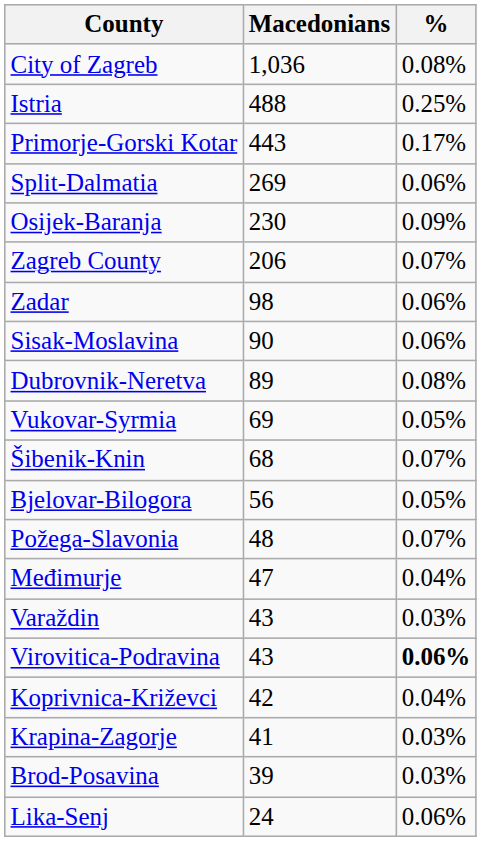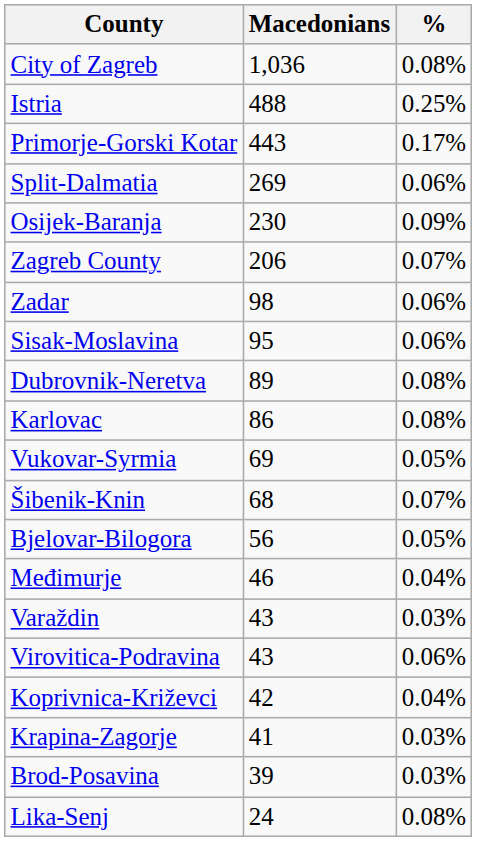Sisak-Moslavina | Macedonians: 90 -> 95
+ row: Karlovac | 86 | 0.08%
- row: Požega-Slavonia | 48 | 0.07%
Međimurje | Macedonians: 47 -> 46
Virovitica-Podravina | %: bold -> normal
Lika-Senj | %: 0.06% -> 0.08%
